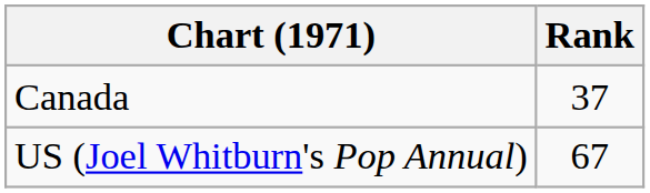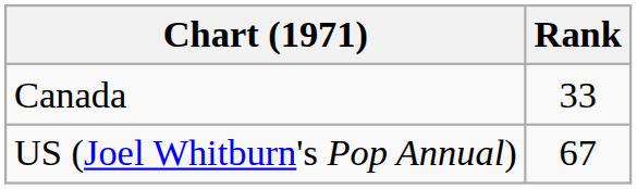Canada | Rank: 37 -> 33
